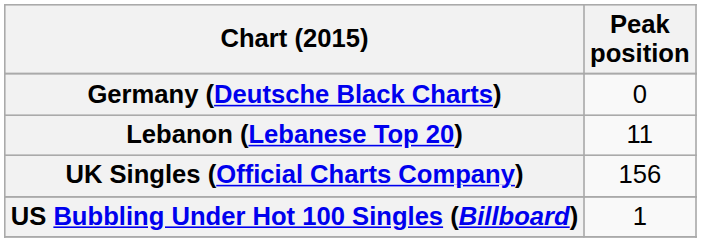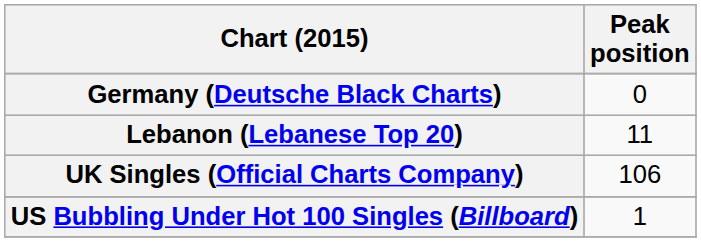UK Singles (Official Charts Company) | Peak position: 156 -> 106
